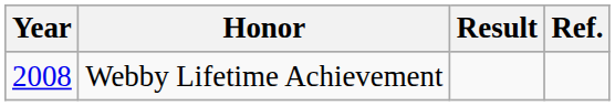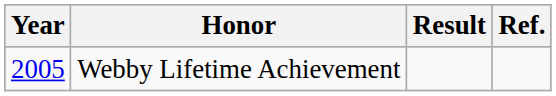Webby Lifetime Achievement | Year: 2008 -> 2005
